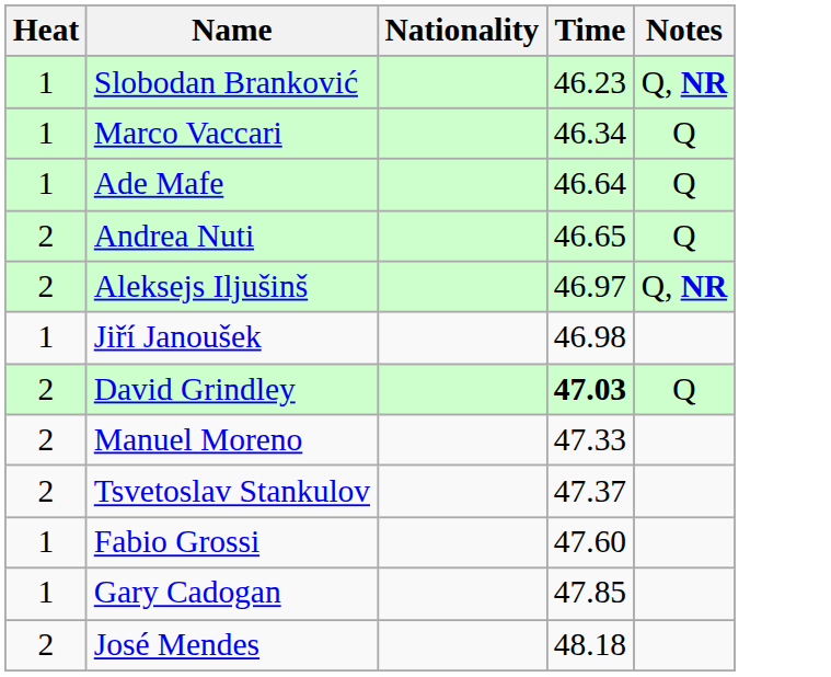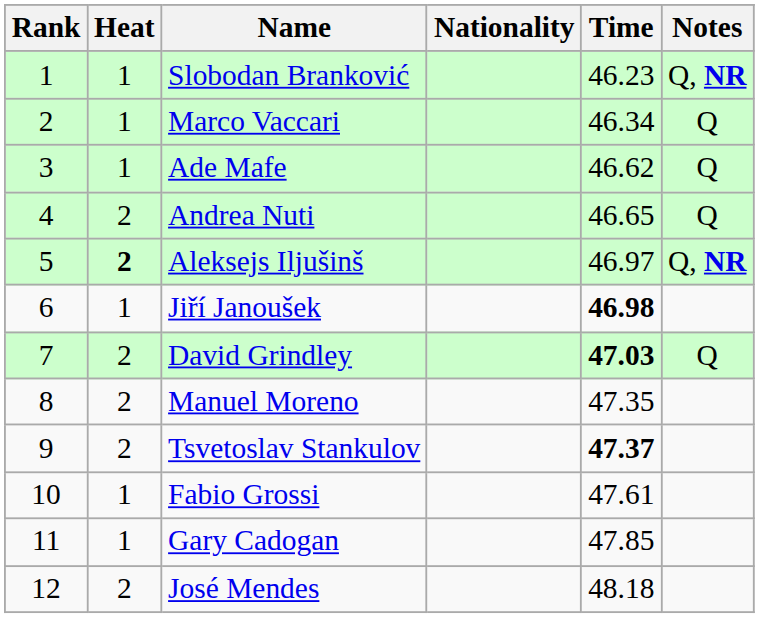+ column: Rank | 1 | 2 | 3 | 4 | 5 | 6 | 7 | 8 | 9 | 10 | 11 | 12
Ade Mafe | Time: 46.64 -> 46.62
Aleksejs Iljušinš | Heat: normal -> bold
Jiří Janoušek | Time: normal -> bold
Manuel Moreno | Time: 47.33 -> 47.35
Tsvetoslav Stankulov | Time: normal -> bold
Fabio Grossi | Time: 47.60 -> 47.61
